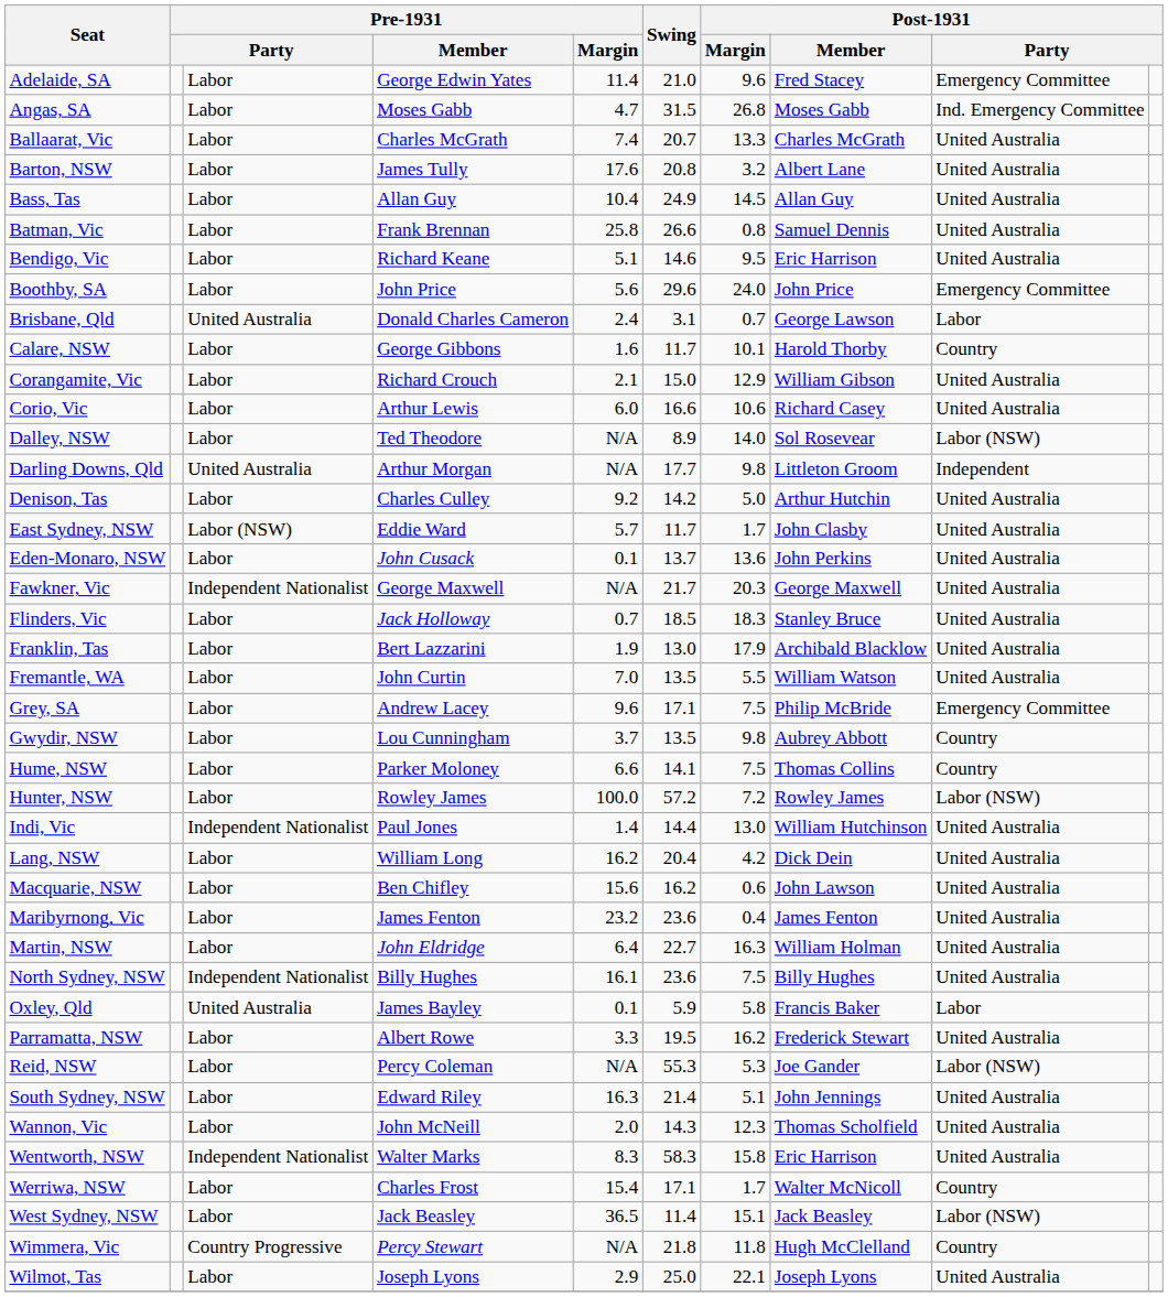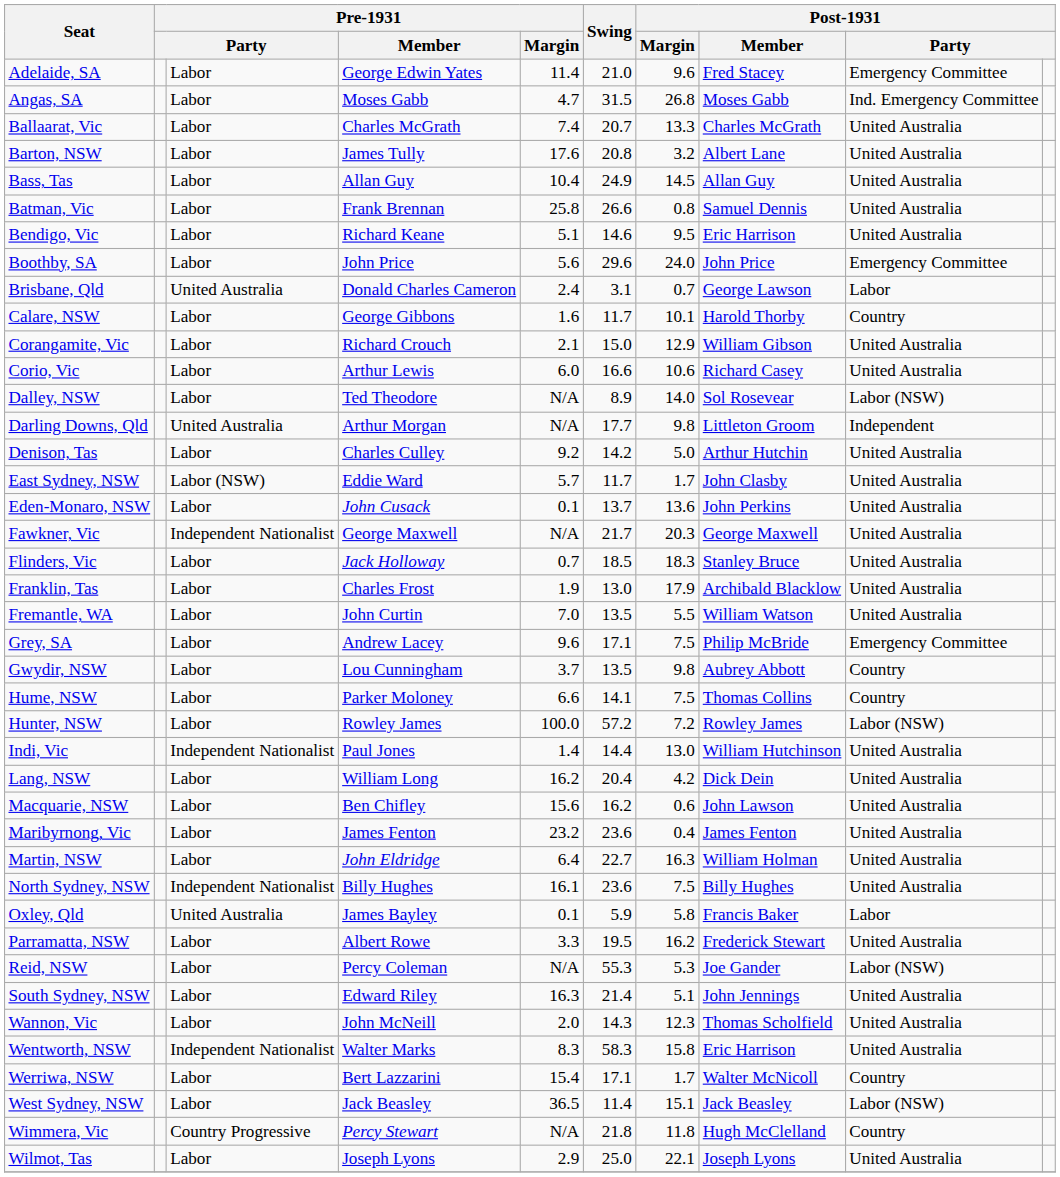Franklin, Tas | Pre-1931 / Member: Bert Lazzarini -> Charles Frost
Werriwa, NSW | Pre-1931 / Member: Charles Frost -> Bert Lazzarini
